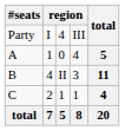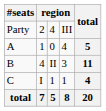Party | column 2: I -> 2
C | column 2: 2 -> I
